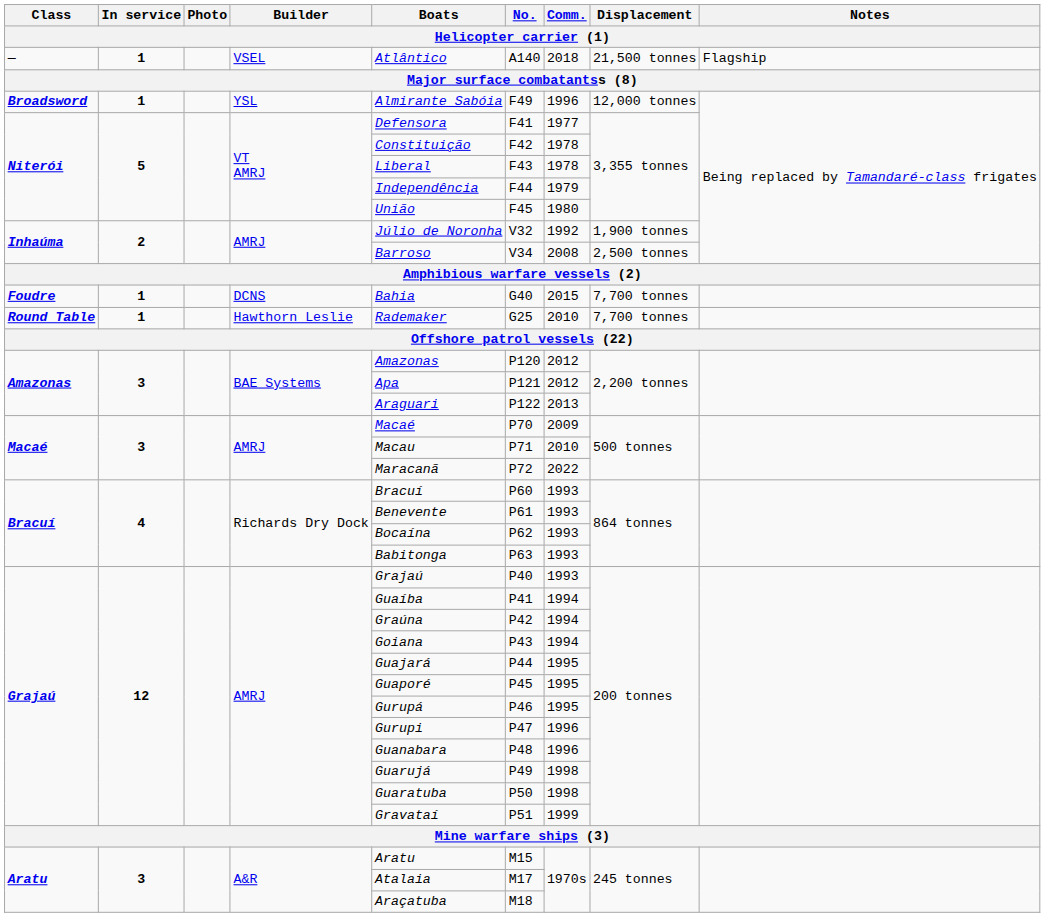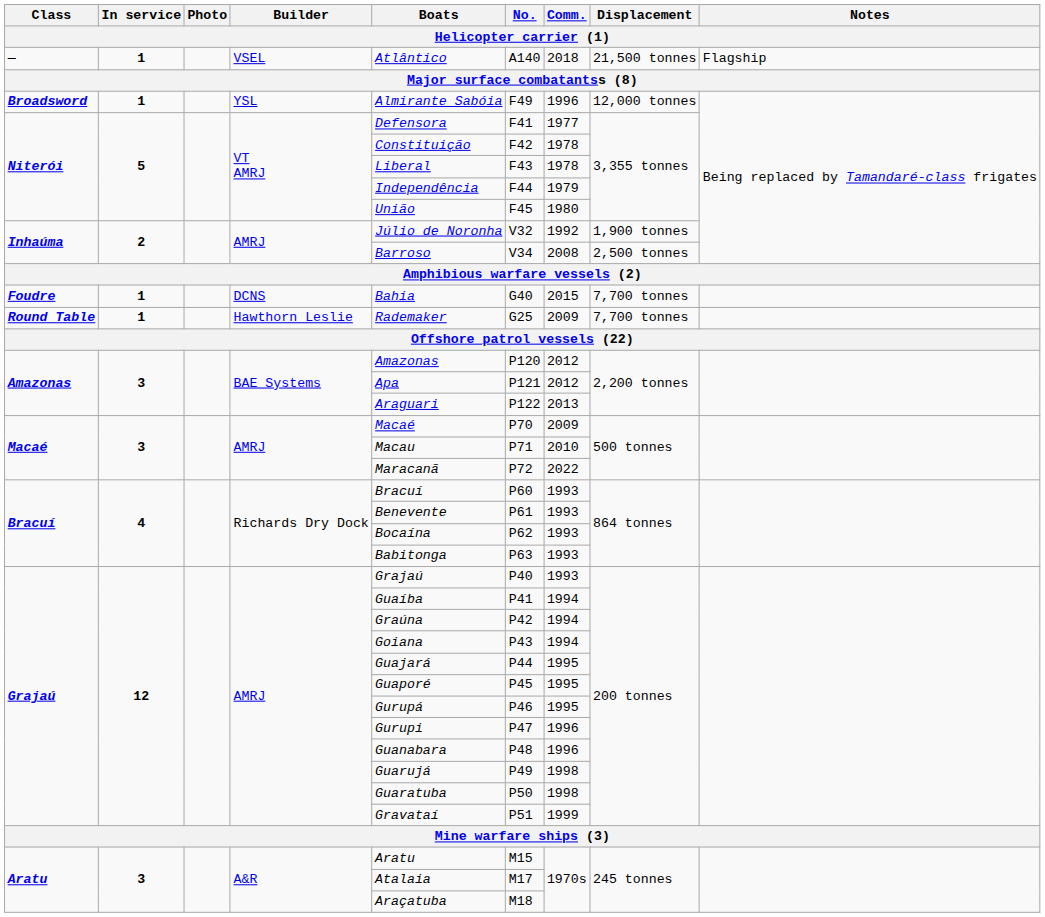Round Table | Comm.: 2010 -> 2009
